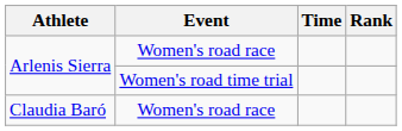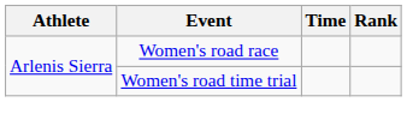- row: Claudia Baró | Women's road race
